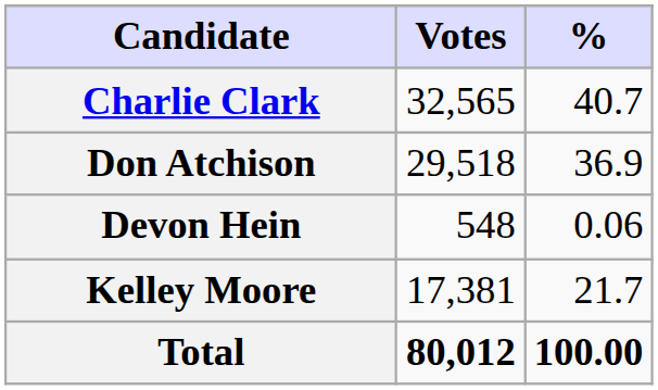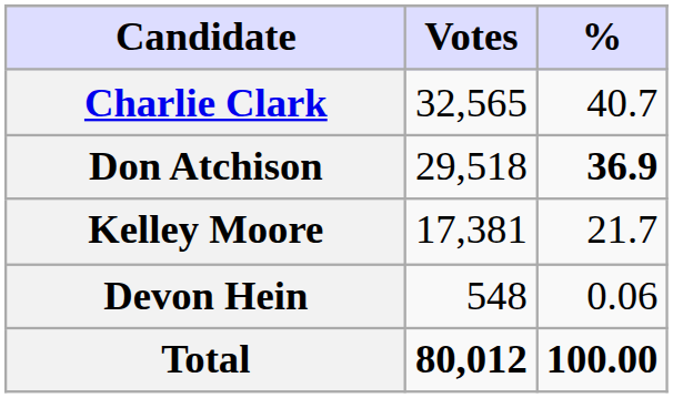Don Atchison | %: normal -> bold
rows swapped: Kelley Moore <-> Devon Hein
